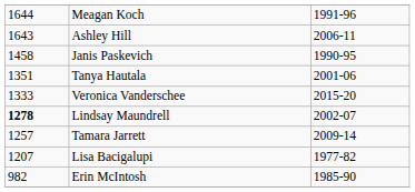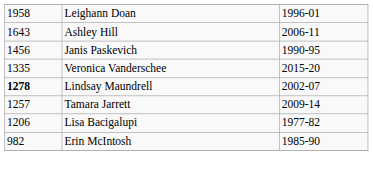+ row: 1958 | Leighann Doan | 1996-01
- row: 1644 | Meagan Koch | 1991-96
Janis Paskevich | column 1: 1458 -> 1456
- row: 1351 | Tanya Hautala | 2001-06
Veronica Vanderschee | column 1: 1333 -> 1335
Lisa Bacigalupi | column 1: 1207 -> 1206
